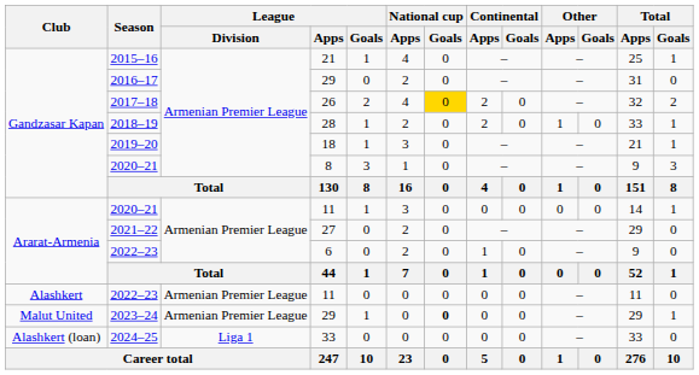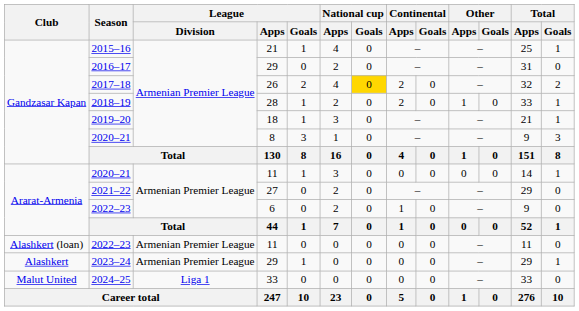2022–23 / 11 | Club: Alashkert -> Alashkert (loan)
2023–24 | Club: Malut United -> Alashkert
2023–24 | National cup / Goals: bold -> normal
2024–25 | Club: Alashkert (loan) -> Malut United
